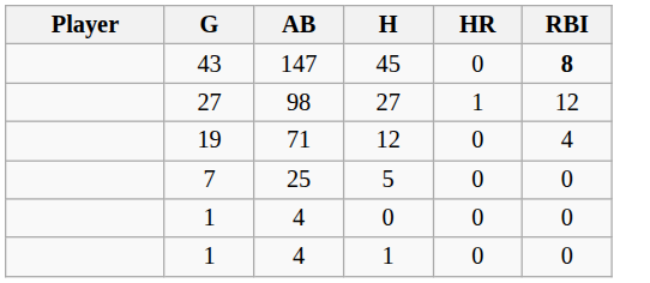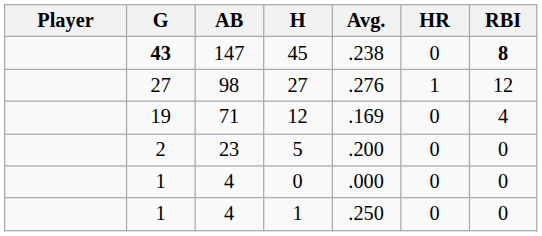+ column: Avg. | .238 | .276 | .169 | .200 | .000 | .250
45 | G: normal -> bold
5 | G: 7 -> 2
5 | AB: 25 -> 23
